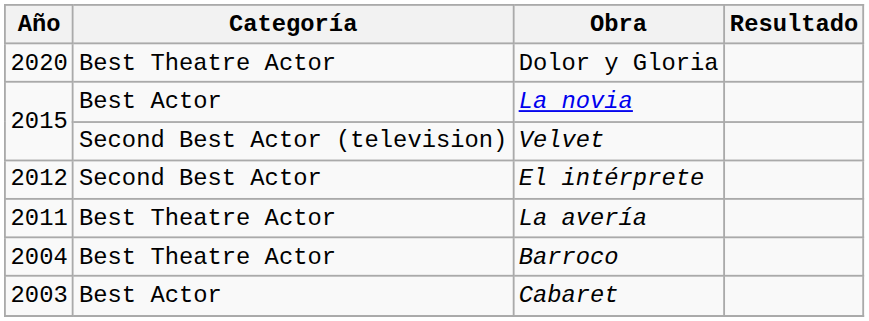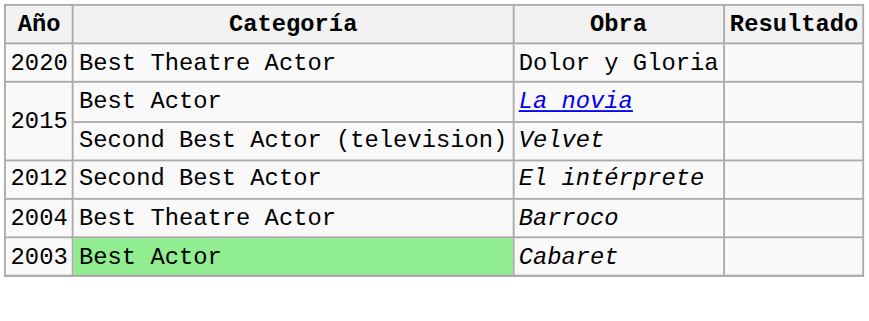- row: 2011 | Best Theatre Actor | La avería
Cabaret | Categoría: no background -> lightgreen background
